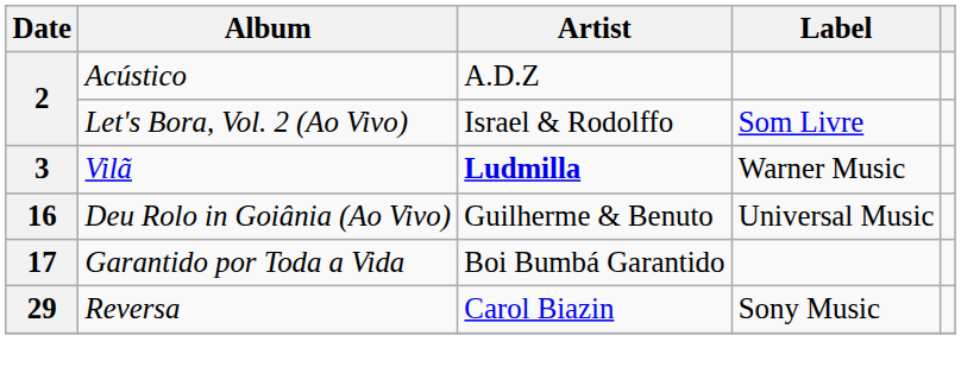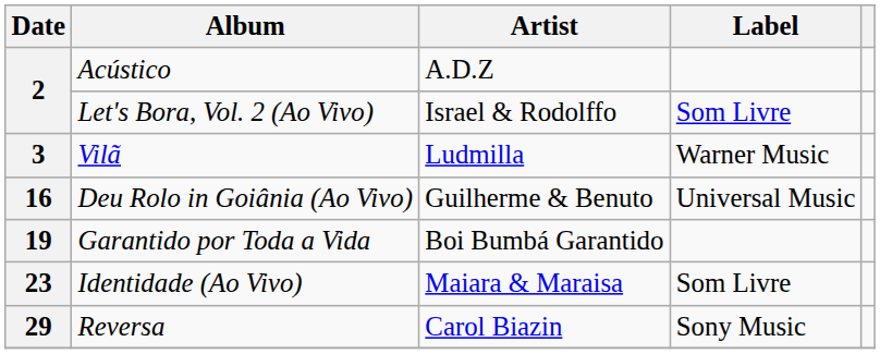Vilã | Artist: bold -> normal
Garantido por Toda a Vida | Date: 17 -> 19
+ row: 23 | Identidade (Ao Vivo) | Maiara & Maraisa | Som Livre
